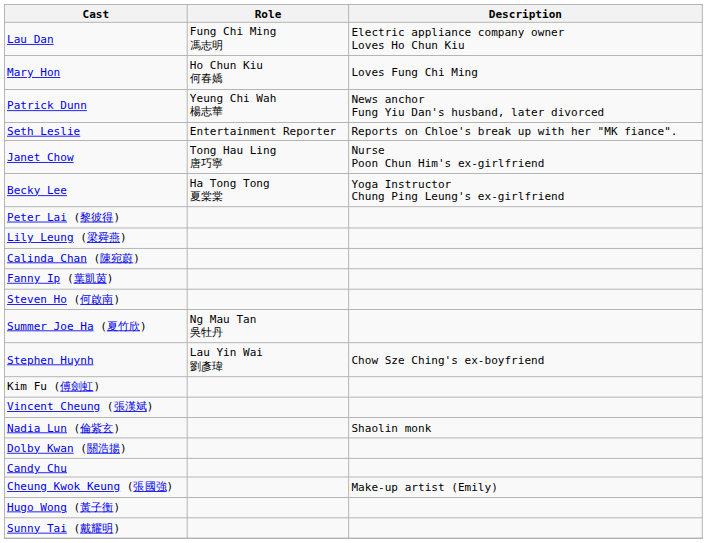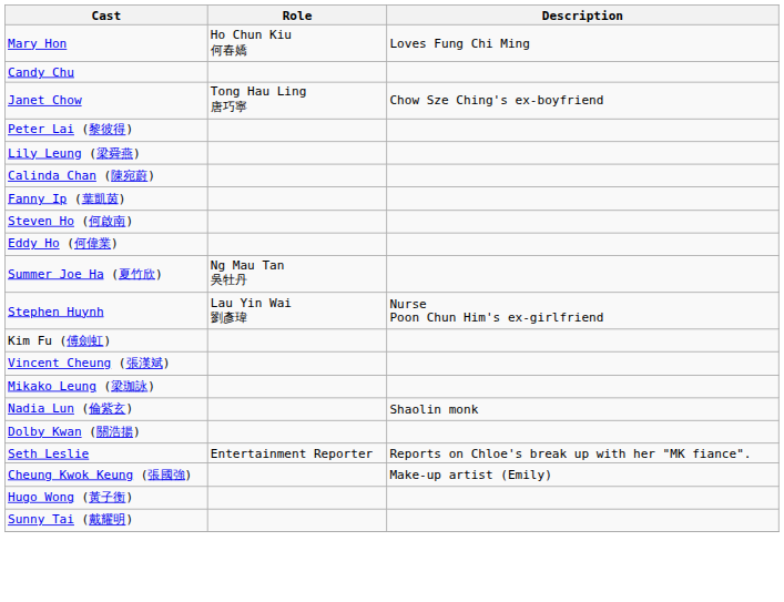- row: Lau Dan | Fung Chi Ming 馮志明 | Electric appliance company owner Loves Ho Chun Kiu
- row: Patrick Dunn | Yeung Chi Wah 楊志華 | News anchor Fung Yiu Dan's husband, later divorced
rows swapped: Seth Leslie <-> Candy Chu
Janet Chow | Description: Nurse Poon Chun Him's ex-girlfriend -> Chow Sze Ching's ex-boyfriend
- row: Becky Lee | Ha Tong Tong 夏棠棠 | Yoga Instructor Chung Ping Leung's ex-girlfriend
+ row: Eddy Ho (何偉業)
Stephen Huynh | Description: Chow Sze Ching's ex-boyfriend -> Nurse Poon Chun Him's ex-girlfriend
+ row: Mikako Leung (梁珈詠)
